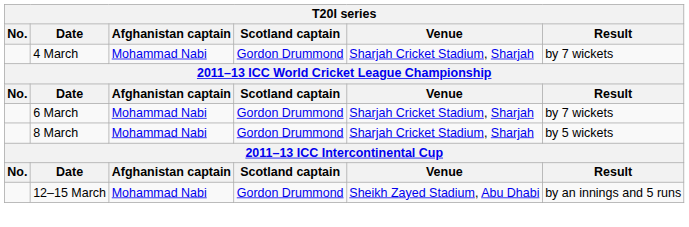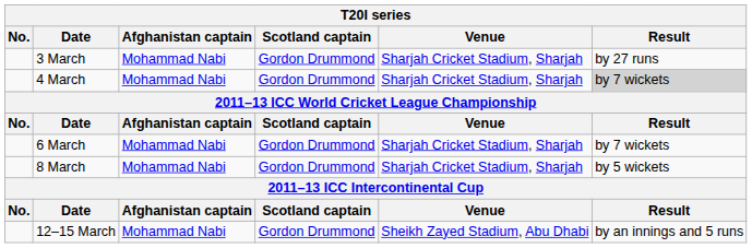+ row: 3 March | Mohammad Nabi | Gordon Drummond | Sharjah Cricket Stadium, Sharjah | by 27 runs
4 March | Result: no background -> lightgrey background
